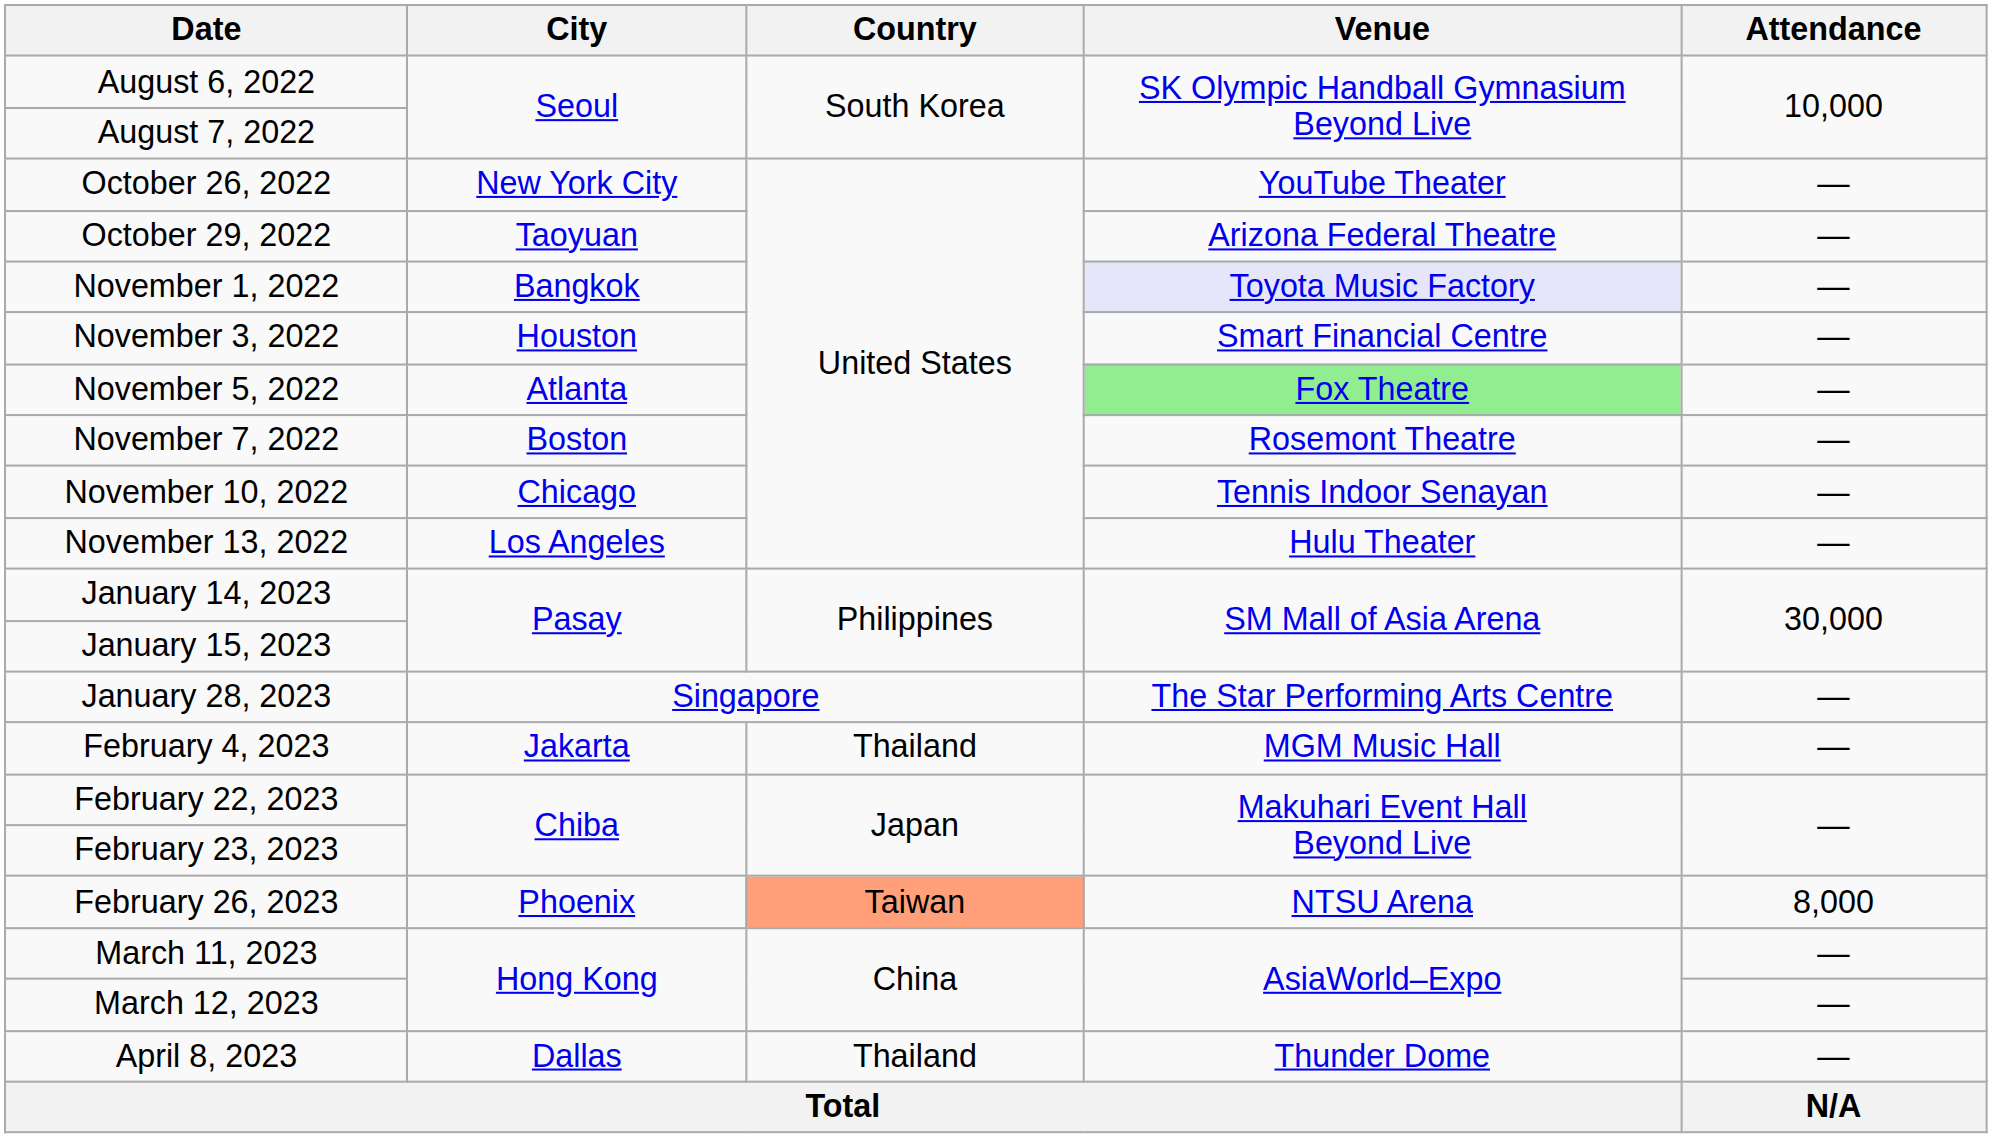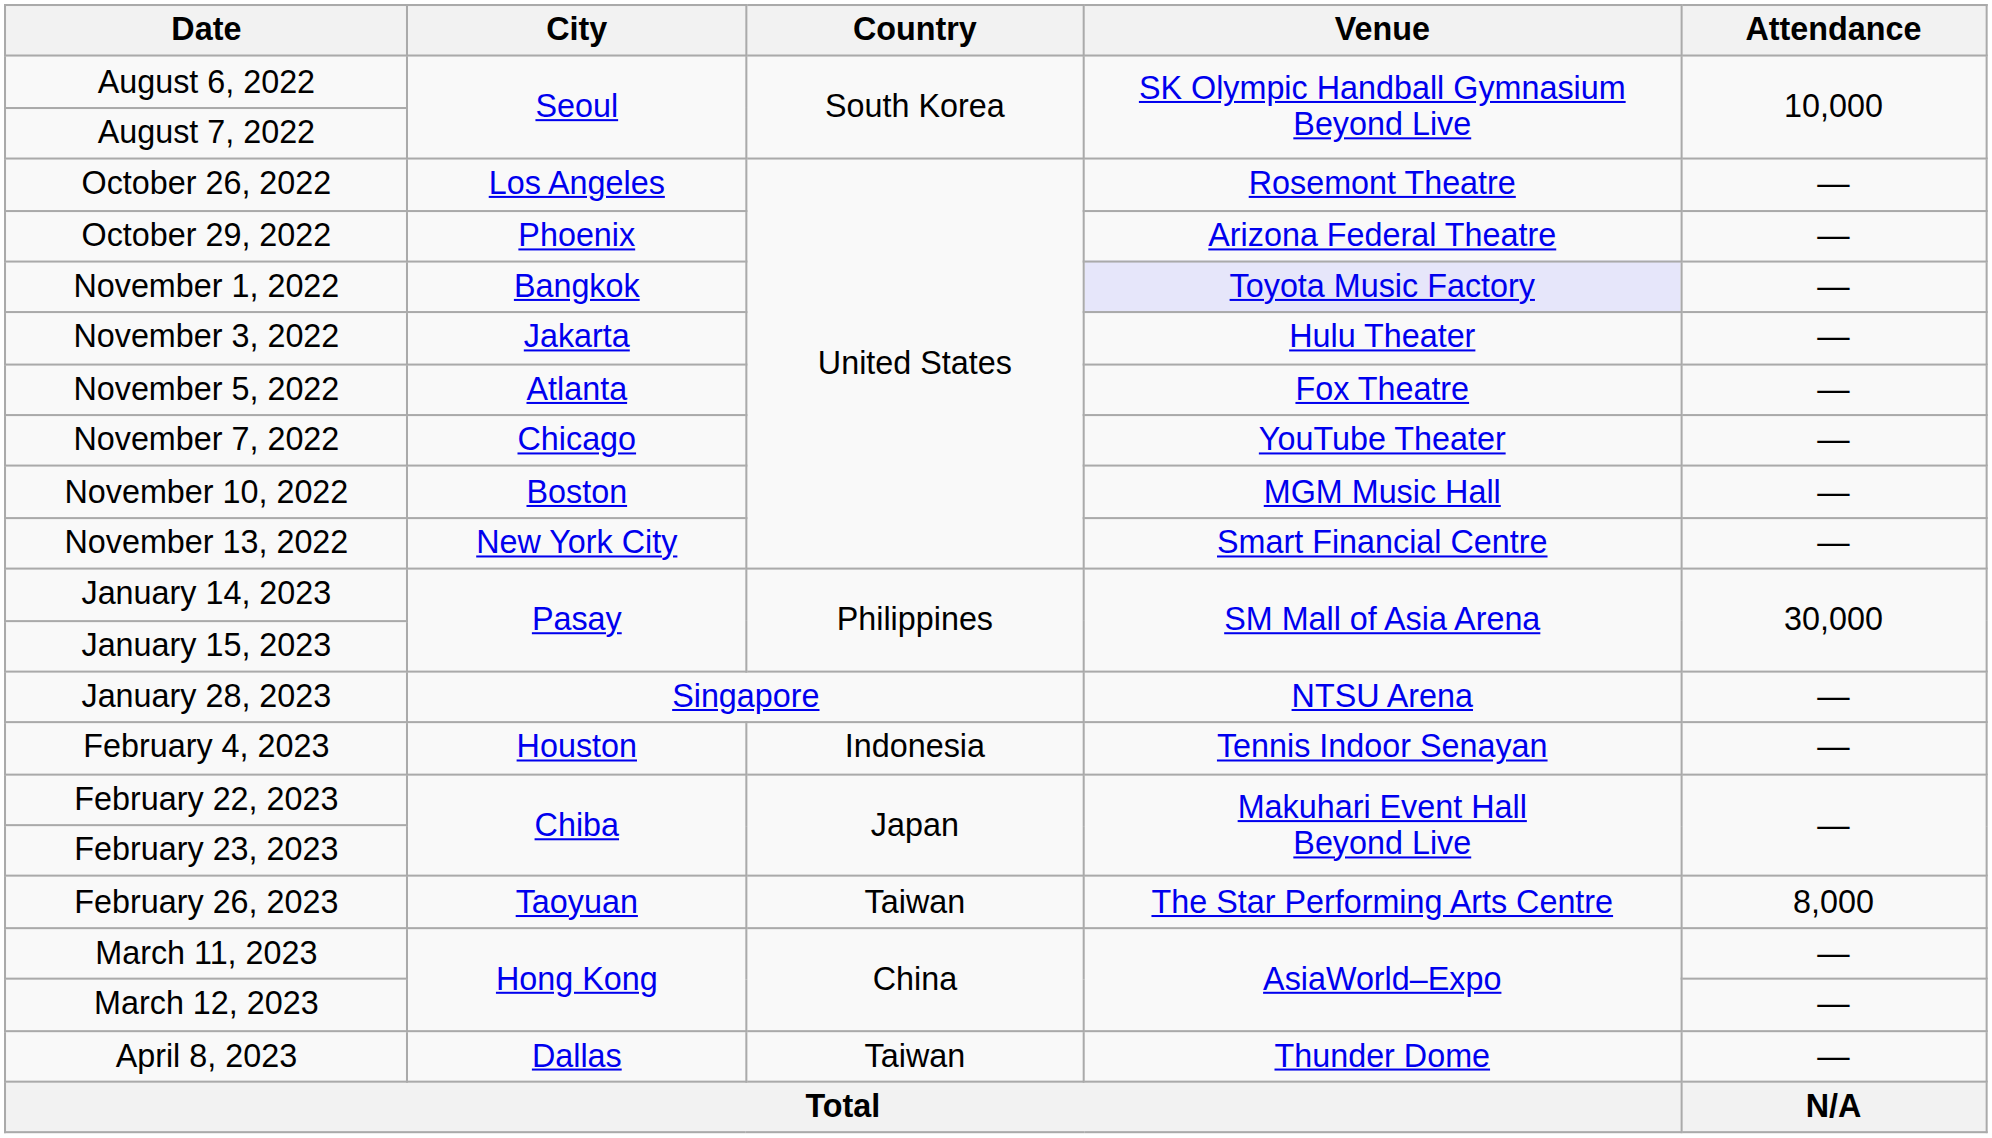October 26, 2022 | City: New York City -> Los Angeles
October 26, 2022 | Venue: YouTube Theater -> Rosemont Theatre
October 29, 2022 | City: Taoyuan -> Phoenix
November 3, 2022 | City: Houston -> Jakarta
November 3, 2022 | Venue: Smart Financial Centre -> Hulu Theater
November 5, 2022 | Venue: lightgreen background -> no background
November 7, 2022 | City: Boston -> Chicago
November 7, 2022 | Venue: Rosemont Theatre -> YouTube Theater
November 10, 2022 | City: Chicago -> Boston
November 10, 2022 | Venue: Tennis Indoor Senayan -> MGM Music Hall
November 13, 2022 | City: Los Angeles -> New York City
November 13, 2022 | Venue: Hulu Theater -> Smart Financial Centre
January 28, 2023 | Venue: The Star Performing Arts Centre -> NTSU Arena
February 4, 2023 | City: Jakarta -> Houston
February 4, 2023 | Country: Thailand -> Indonesia
February 4, 2023 | Venue: MGM Music Hall -> Tennis Indoor Senayan
February 26, 2023 | City: Phoenix -> Taoyuan
February 26, 2023 | Country: lightsalmon background -> no background
February 26, 2023 | Venue: NTSU Arena -> The Star Performing Arts Centre
April 8, 2023 | Country: Thailand -> Taiwan
